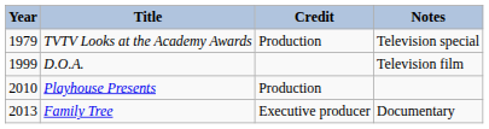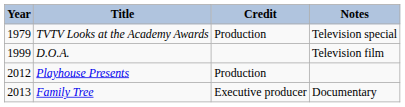Playhouse Presents | Year: 2010 -> 2012
